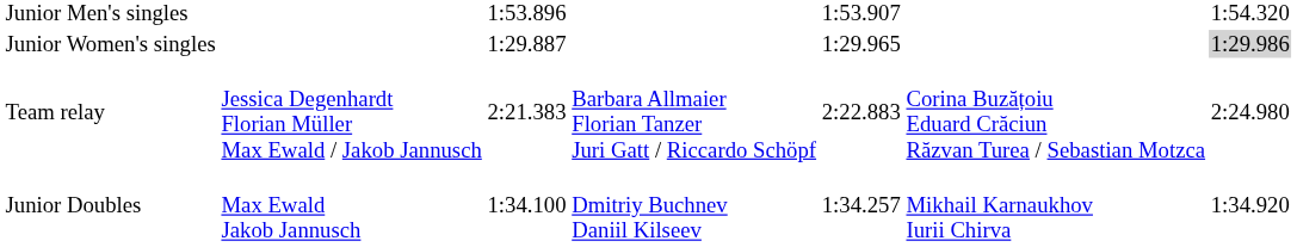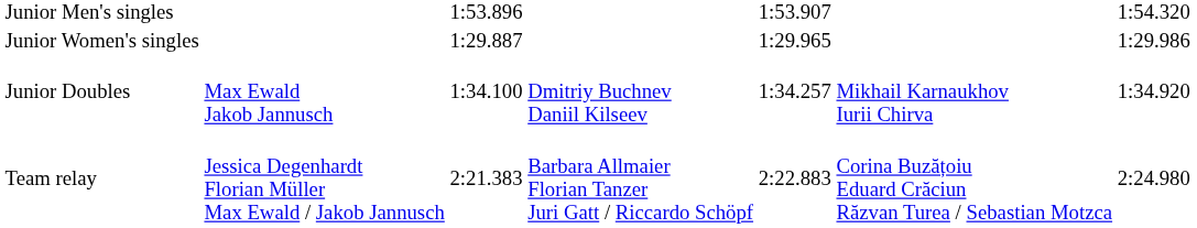Junior Women's singles | column 7: lightgrey background -> no background
rows swapped: Junior Doubles <-> Team relay
